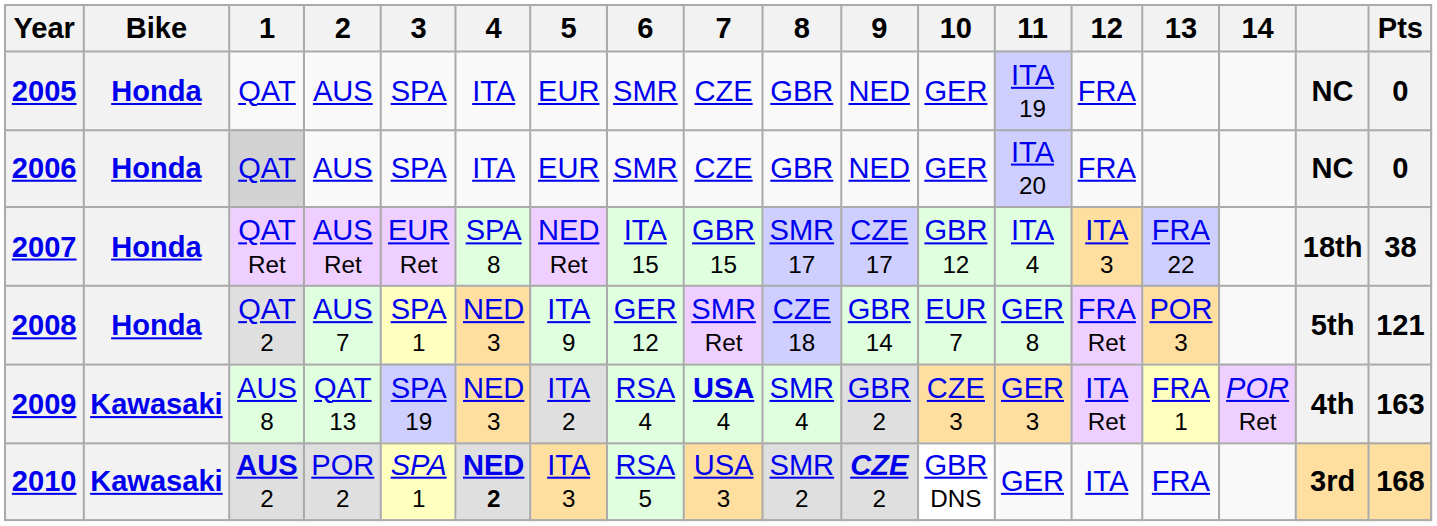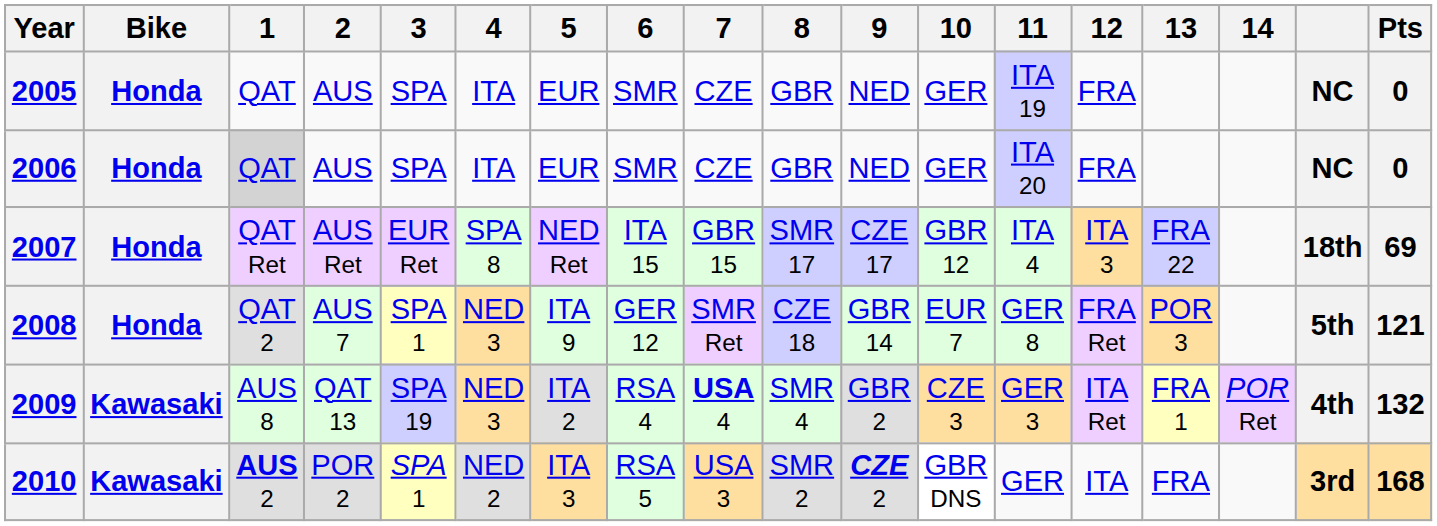2007 | Pts: 38 -> 69
2009 | Pts: 163 -> 132
2010 | 4: bold -> normal
